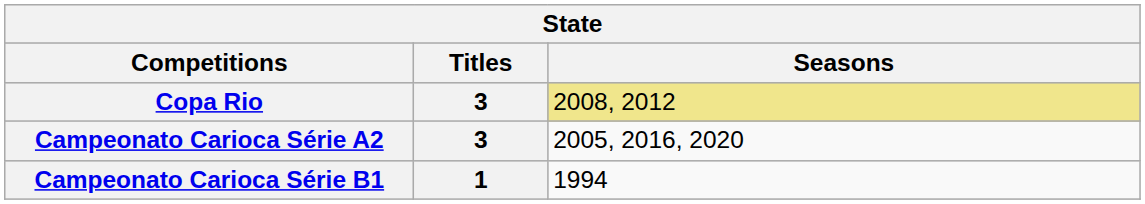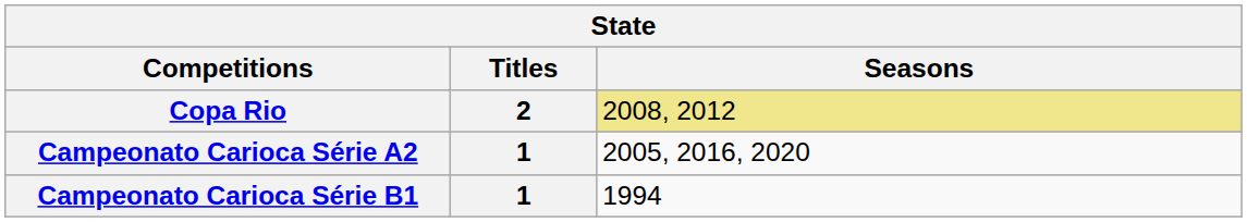Copa Rio | Titles: 3 -> 2
Campeonato Carioca Série A2 | Titles: 3 -> 1
